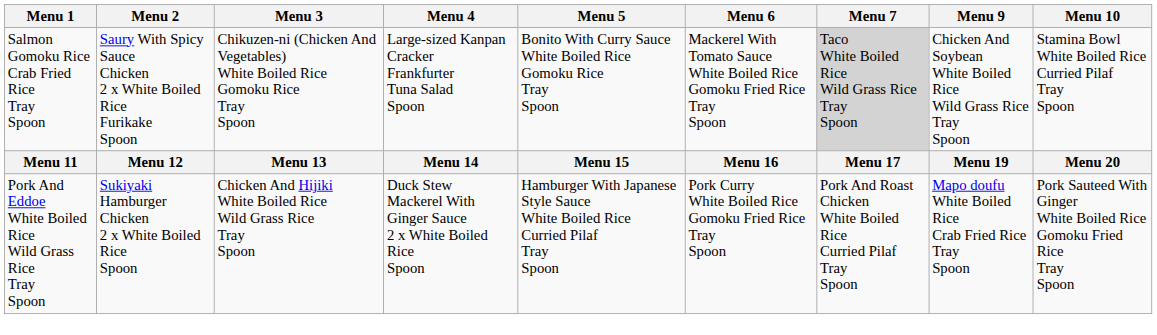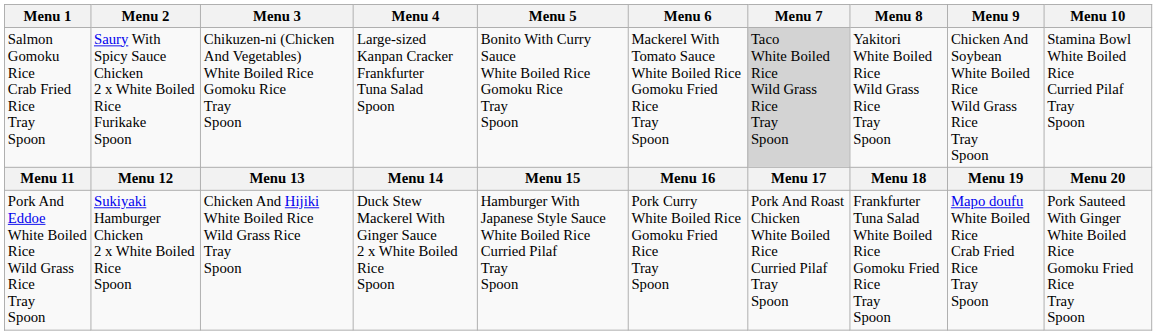+ column: Menu 8 | Yakitori White Boiled Rice Wild Grass Rice Tray Spoon | Menu 18 | Frankfurter Tuna Salad White Boiled Rice Gomoku Fried Rice Tray Spoon
